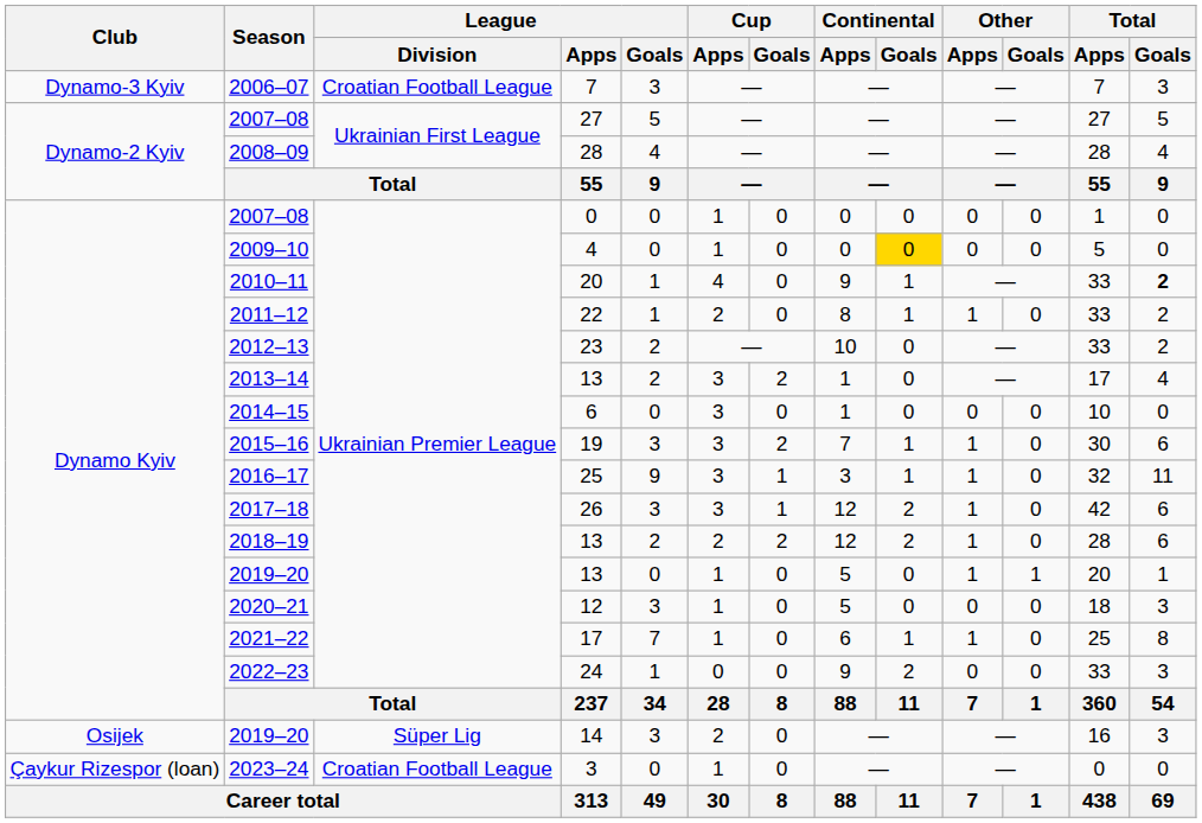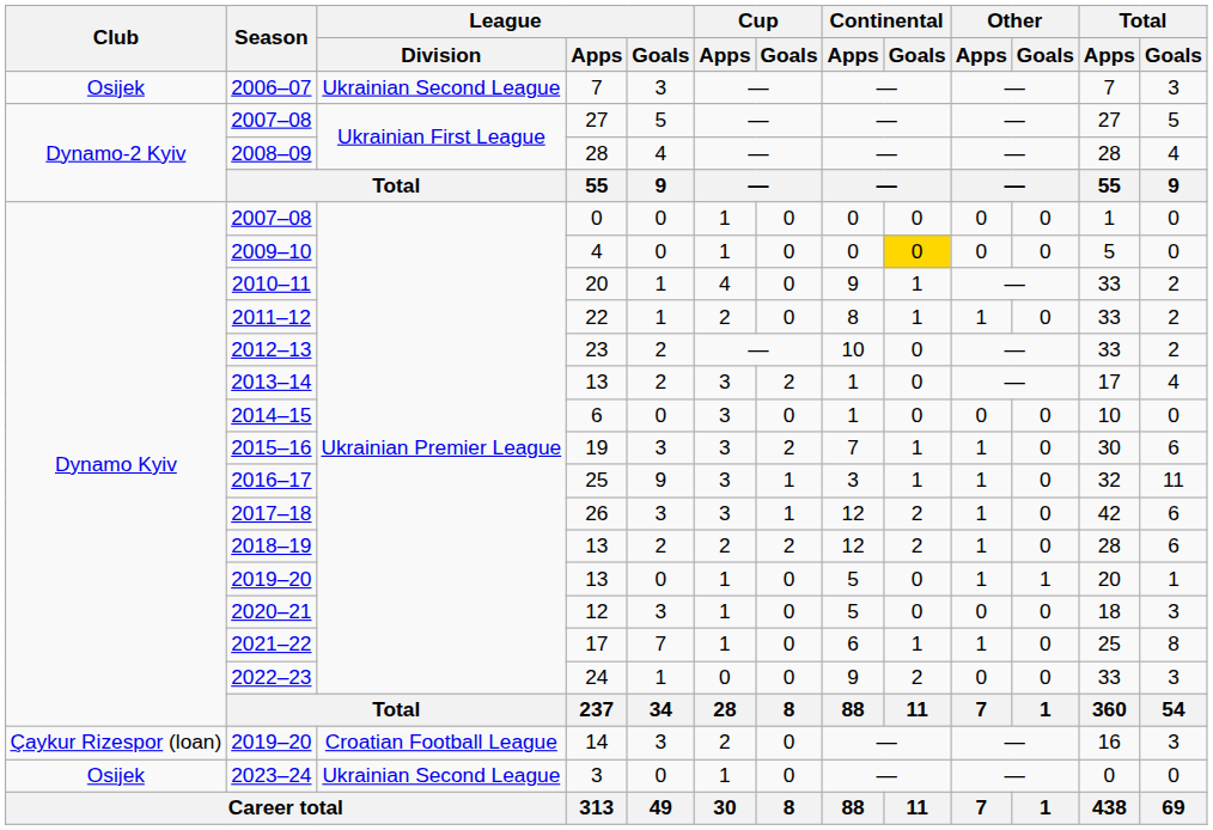2006–07 | Club: Dynamo-3 Kyiv -> Osijek
2006–07 | League / Division: Croatian Football League -> Ukrainian Second League
2010–11 | Total / Goals: bold -> normal
2019–20 / 14 | Club: Osijek -> Çaykur Rizespor (loan)
2019–20 / 14 | League / Division: Süper Lig -> Croatian Football League
2023–24 | Club: Çaykur Rizespor (loan) -> Osijek
2023–24 | League / Division: Croatian Football League -> Ukrainian Second League
